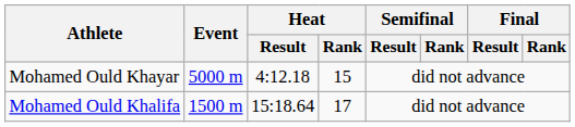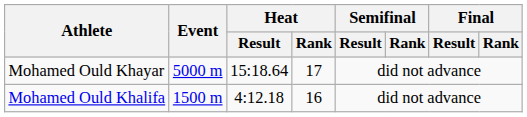Mohamed Ould Khayar | Heat / Result: 4:12.18 -> 15:18.64
Mohamed Ould Khayar | Heat / Rank: 15 -> 17
Mohamed Ould Khalifa | Heat / Result: 15:18.64 -> 4:12.18
Mohamed Ould Khalifa | Heat / Rank: 17 -> 16
